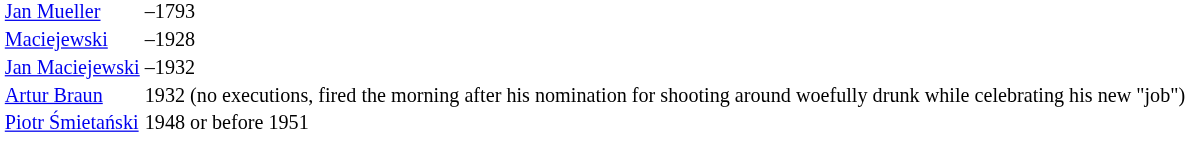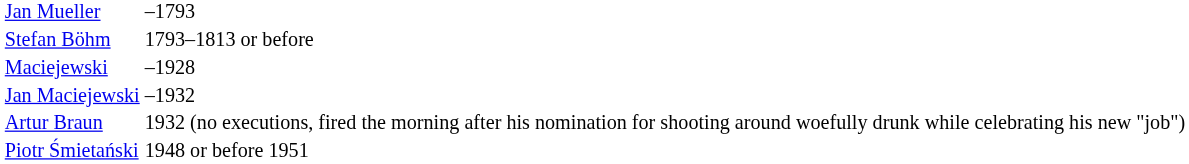+ row: Stefan Böhm | 1793–1813 or before
